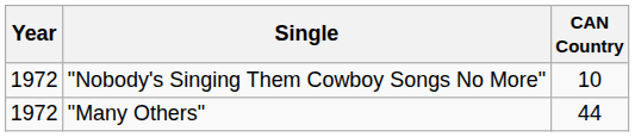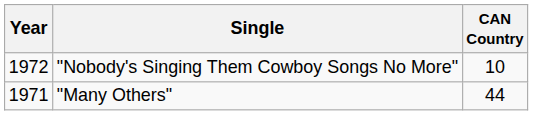"Many Others" | Year: 1972 -> 1971
